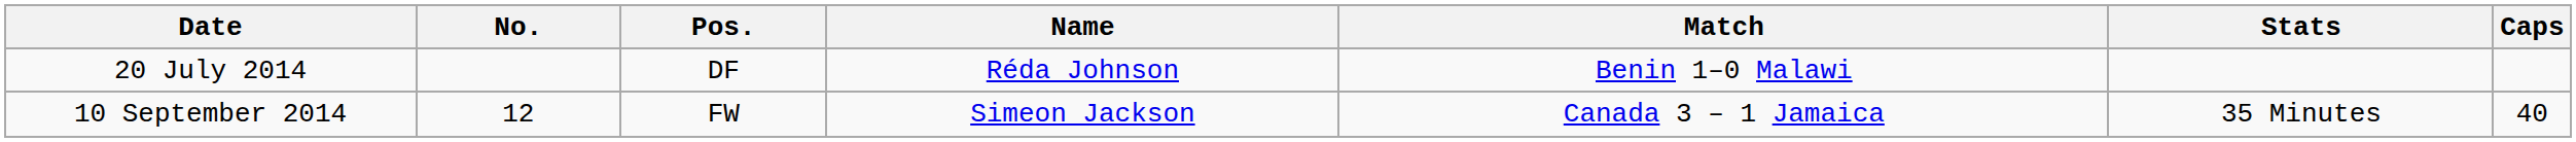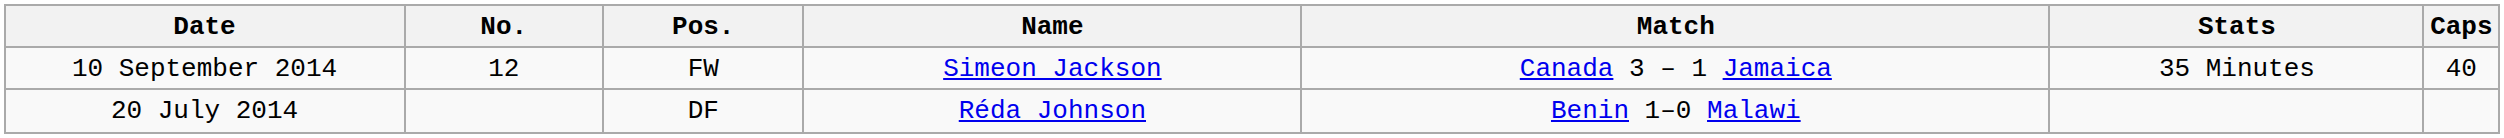rows swapped: 20 July 2014 <-> 10 September 2014
